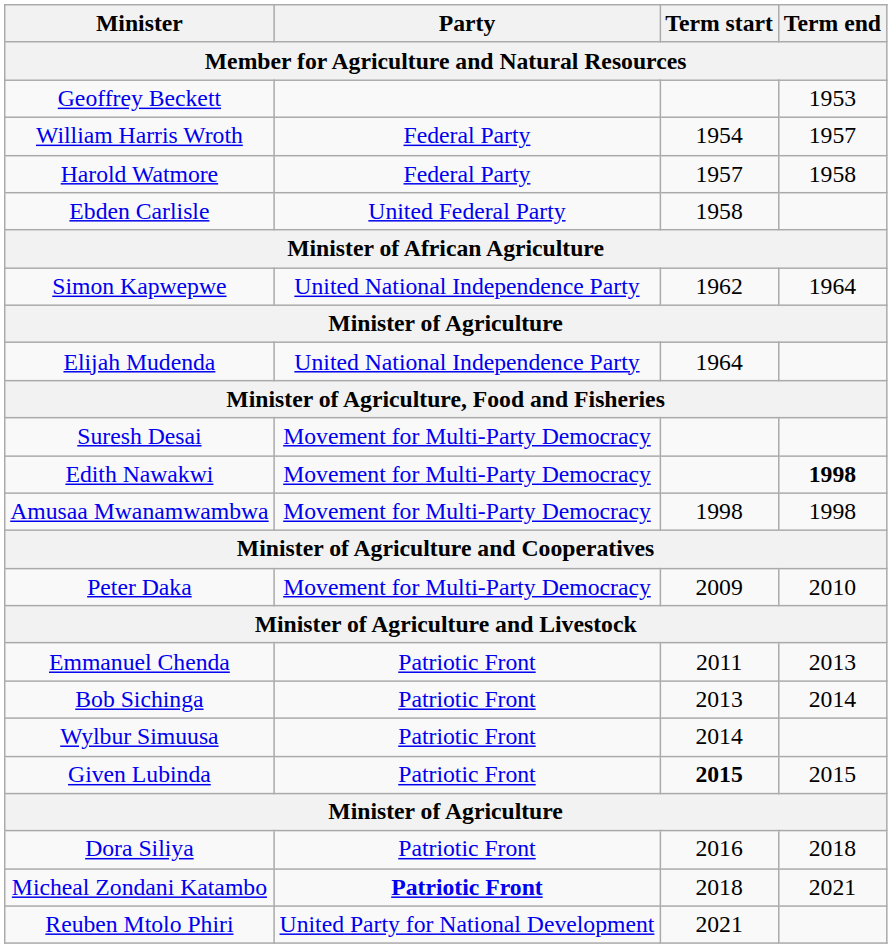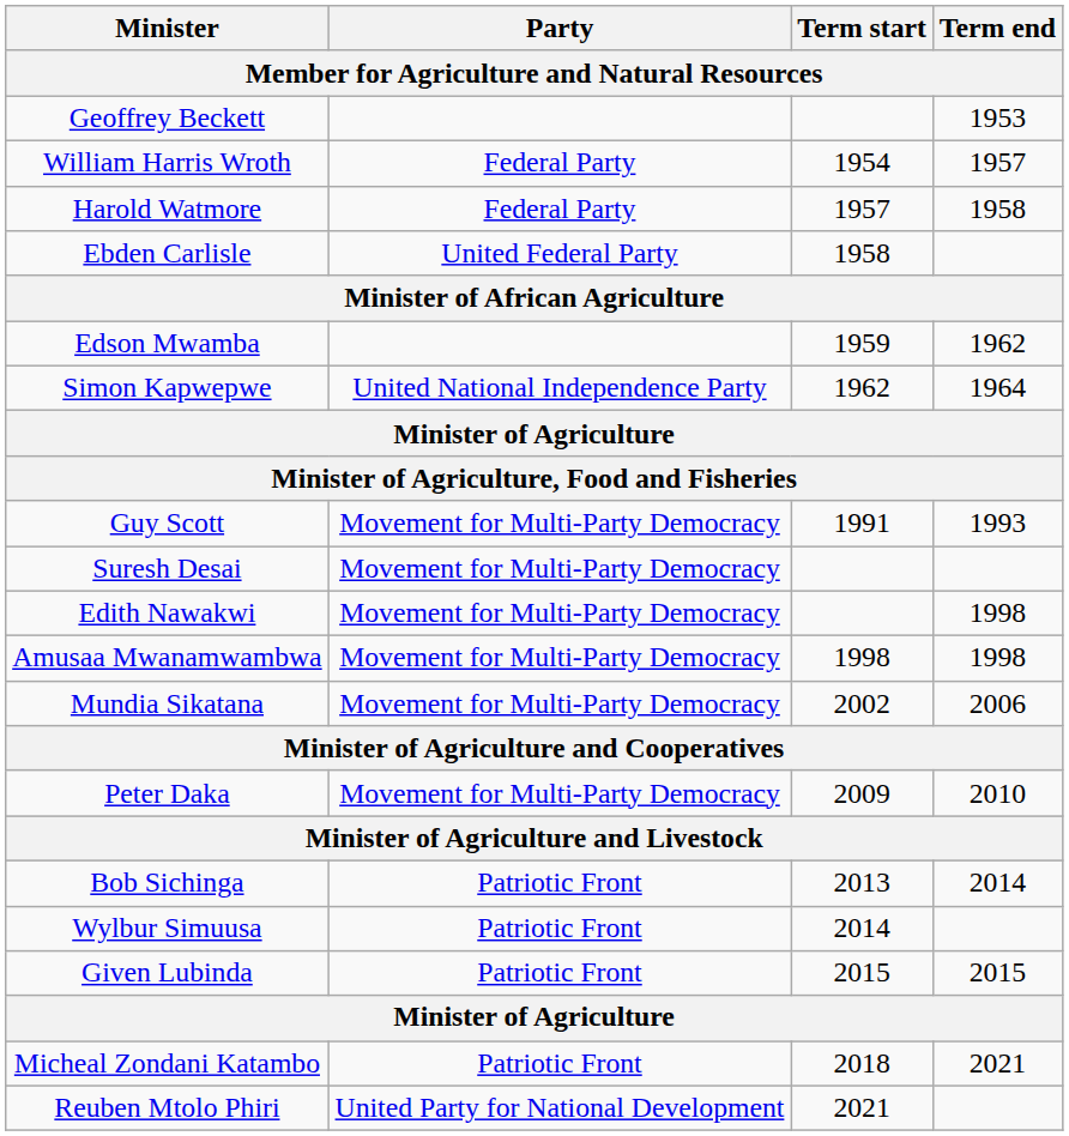+ row: Edson Mwamba | 1959 | 1962
- row: Elijah Mudenda | United National Independence Party | 1964
+ row: Guy Scott | Movement for Multi-Party Democracy | 1991 | 1993
Edith Nawakwi | Term end: bold -> normal
+ row: Mundia Sikatana | Movement for Multi-Party Democracy | 2002 | 2006
- row: Emmanuel Chenda | Patriotic Front | 2011 | 2013
Given Lubinda | Term start: bold -> normal
- row: Dora Siliya | Patriotic Front | 2016 | 2018
Micheal Zondani Katambo | Party: bold -> normal
